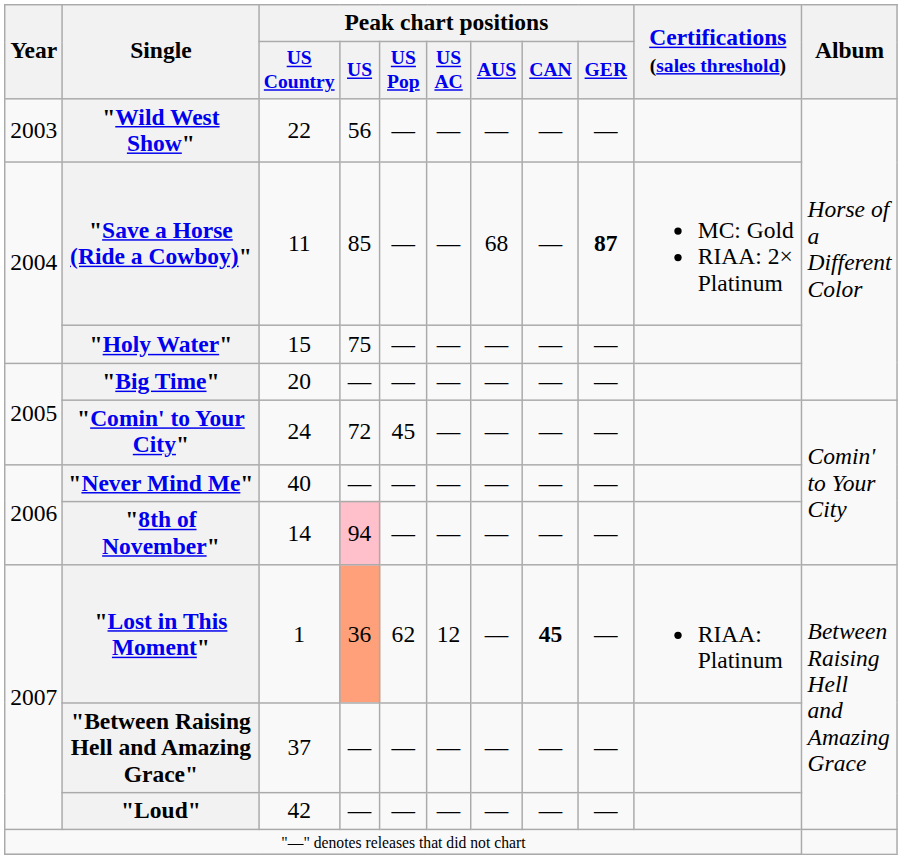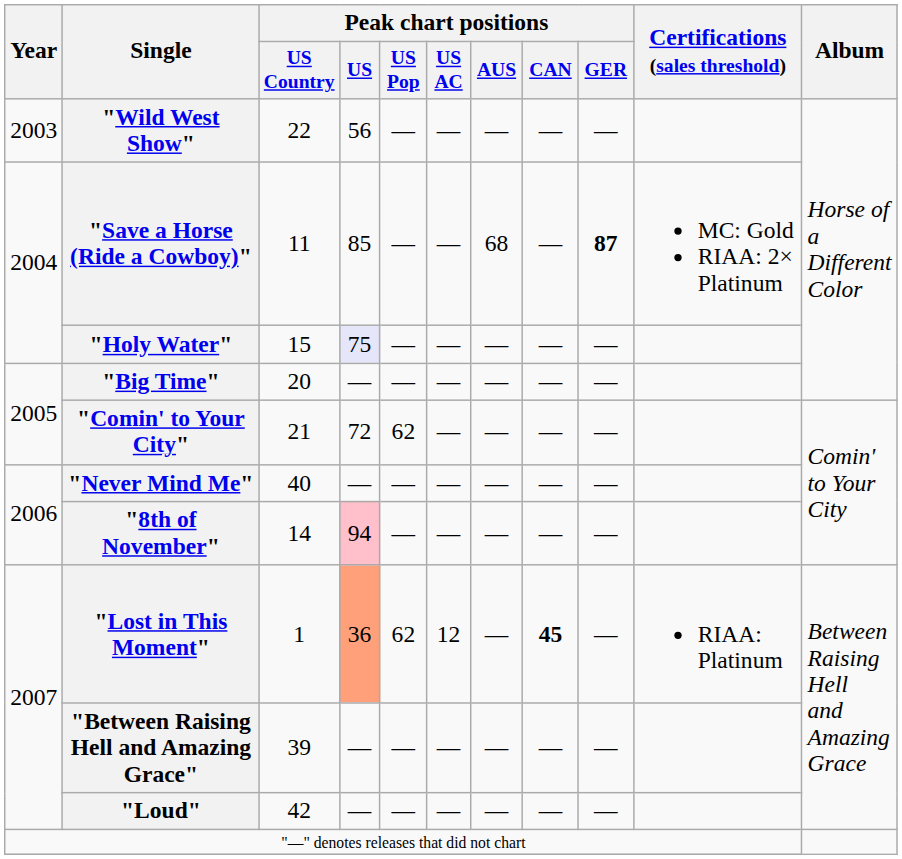"Holy Water" | Peak chart positions / US: no background -> lavender background
"Comin' to Your City" | Peak chart positions / US Country: 24 -> 21
"Comin' to Your City" | Peak chart positions / US Pop: 45 -> 62
"Between Raising Hell and Amazing Grace" | Peak chart positions / US Country: 37 -> 39
